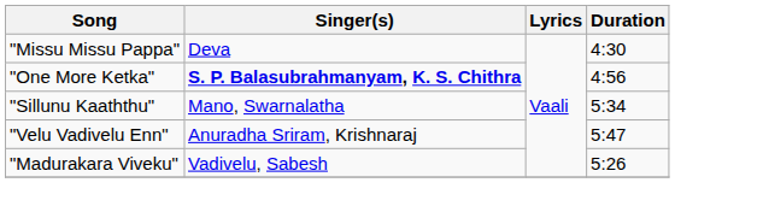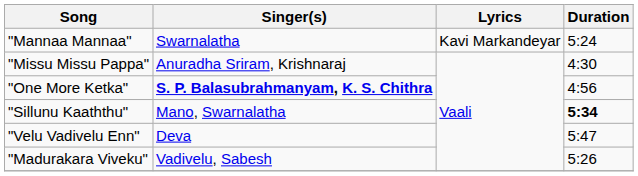+ row: "Mannaa Mannaa" | Swarnalatha | Kavi Markandeyar | 5:24
"Missu Missu Pappa" | Singer(s): Deva -> Anuradha Sriram, Krishnaraj
"Sillunu Kaaththu" | Duration: normal -> bold
"Velu Vadivelu Enn" | Singer(s): Anuradha Sriram, Krishnaraj -> Deva
